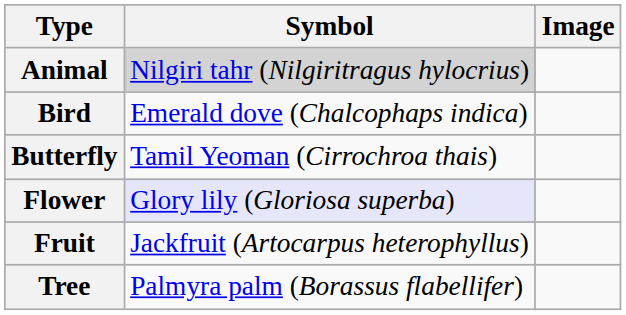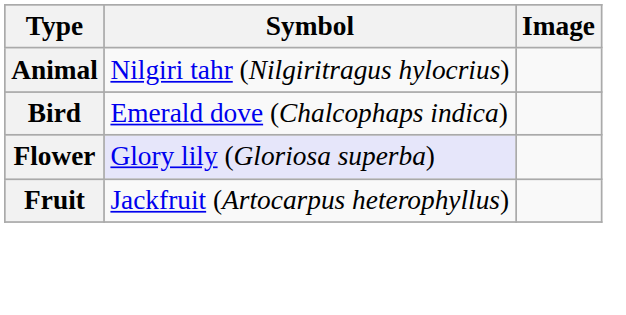Animal | Symbol: lightgrey background -> no background
- row: Butterfly | Tamil Yeoman (Cirrochroa thais)
- row: Tree | Palmyra palm (Borassus flabellifer)
